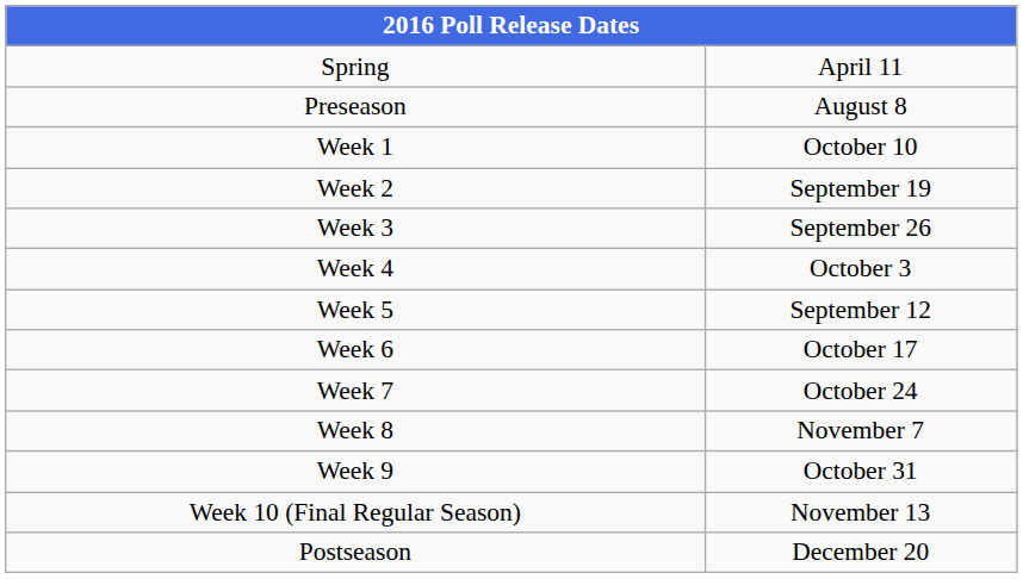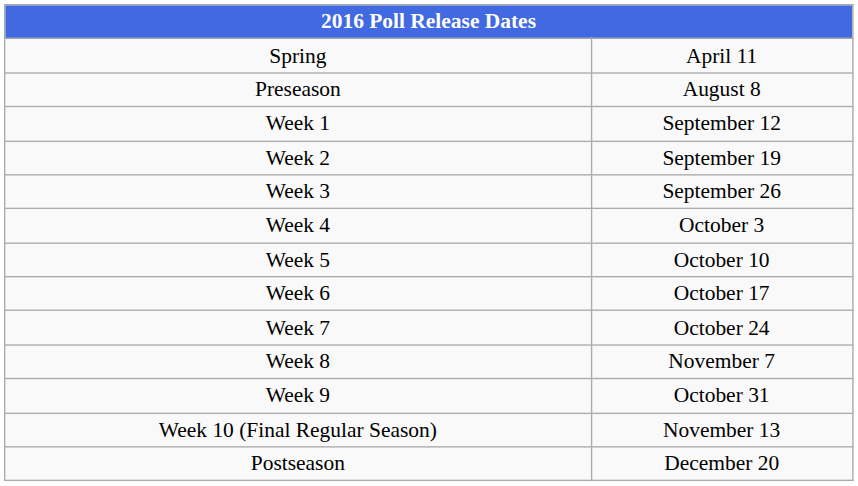Week 1 | column 2: October 10 -> September 12
Week 5 | column 2: September 12 -> October 10
